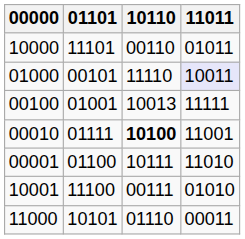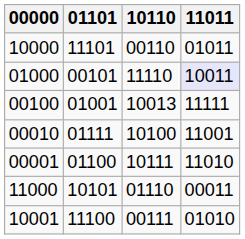00010 | 10110: bold -> normal
rows swapped: 11000 <-> 10001
